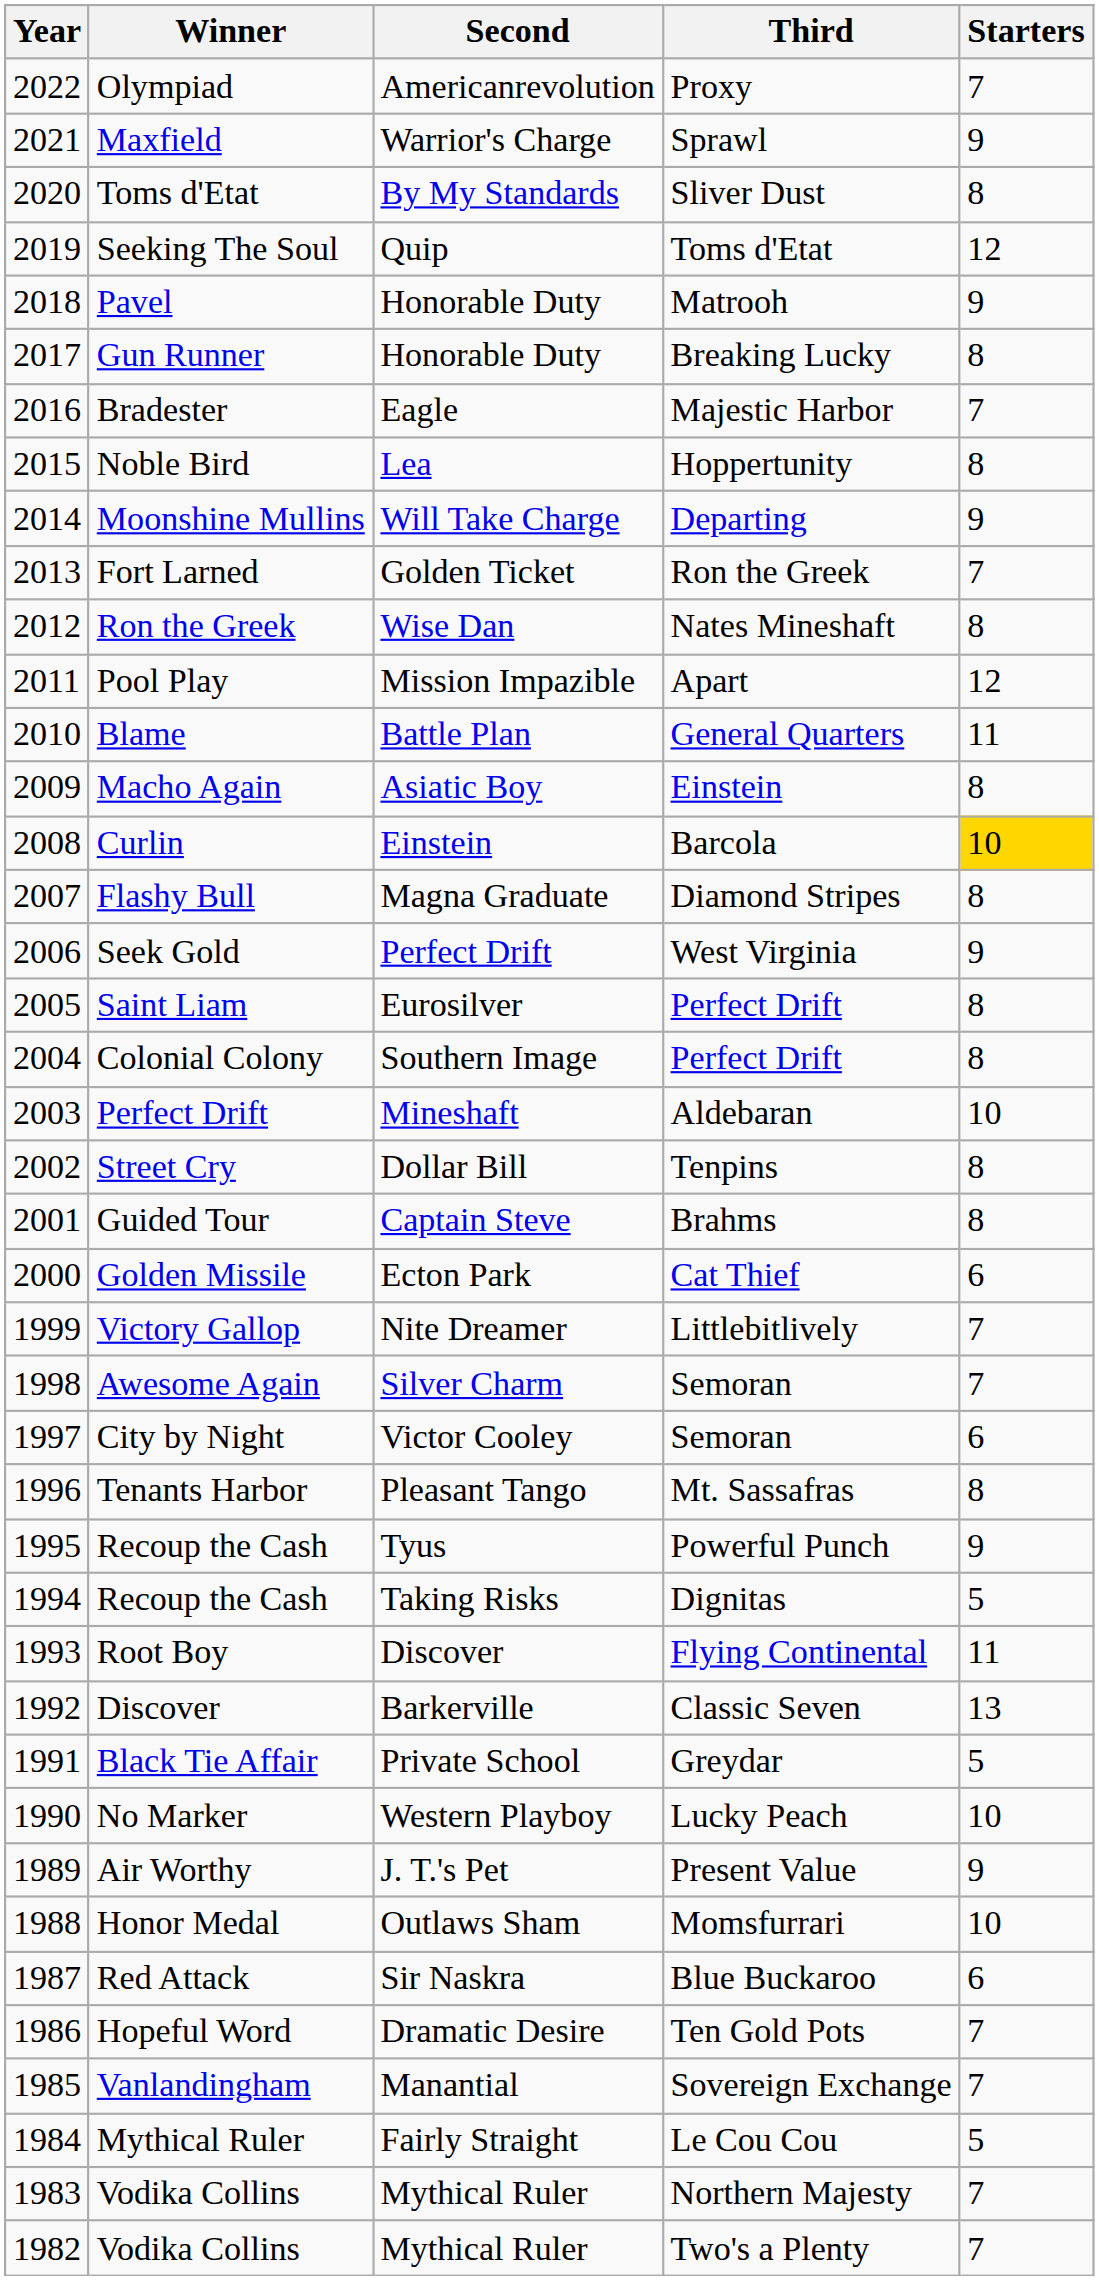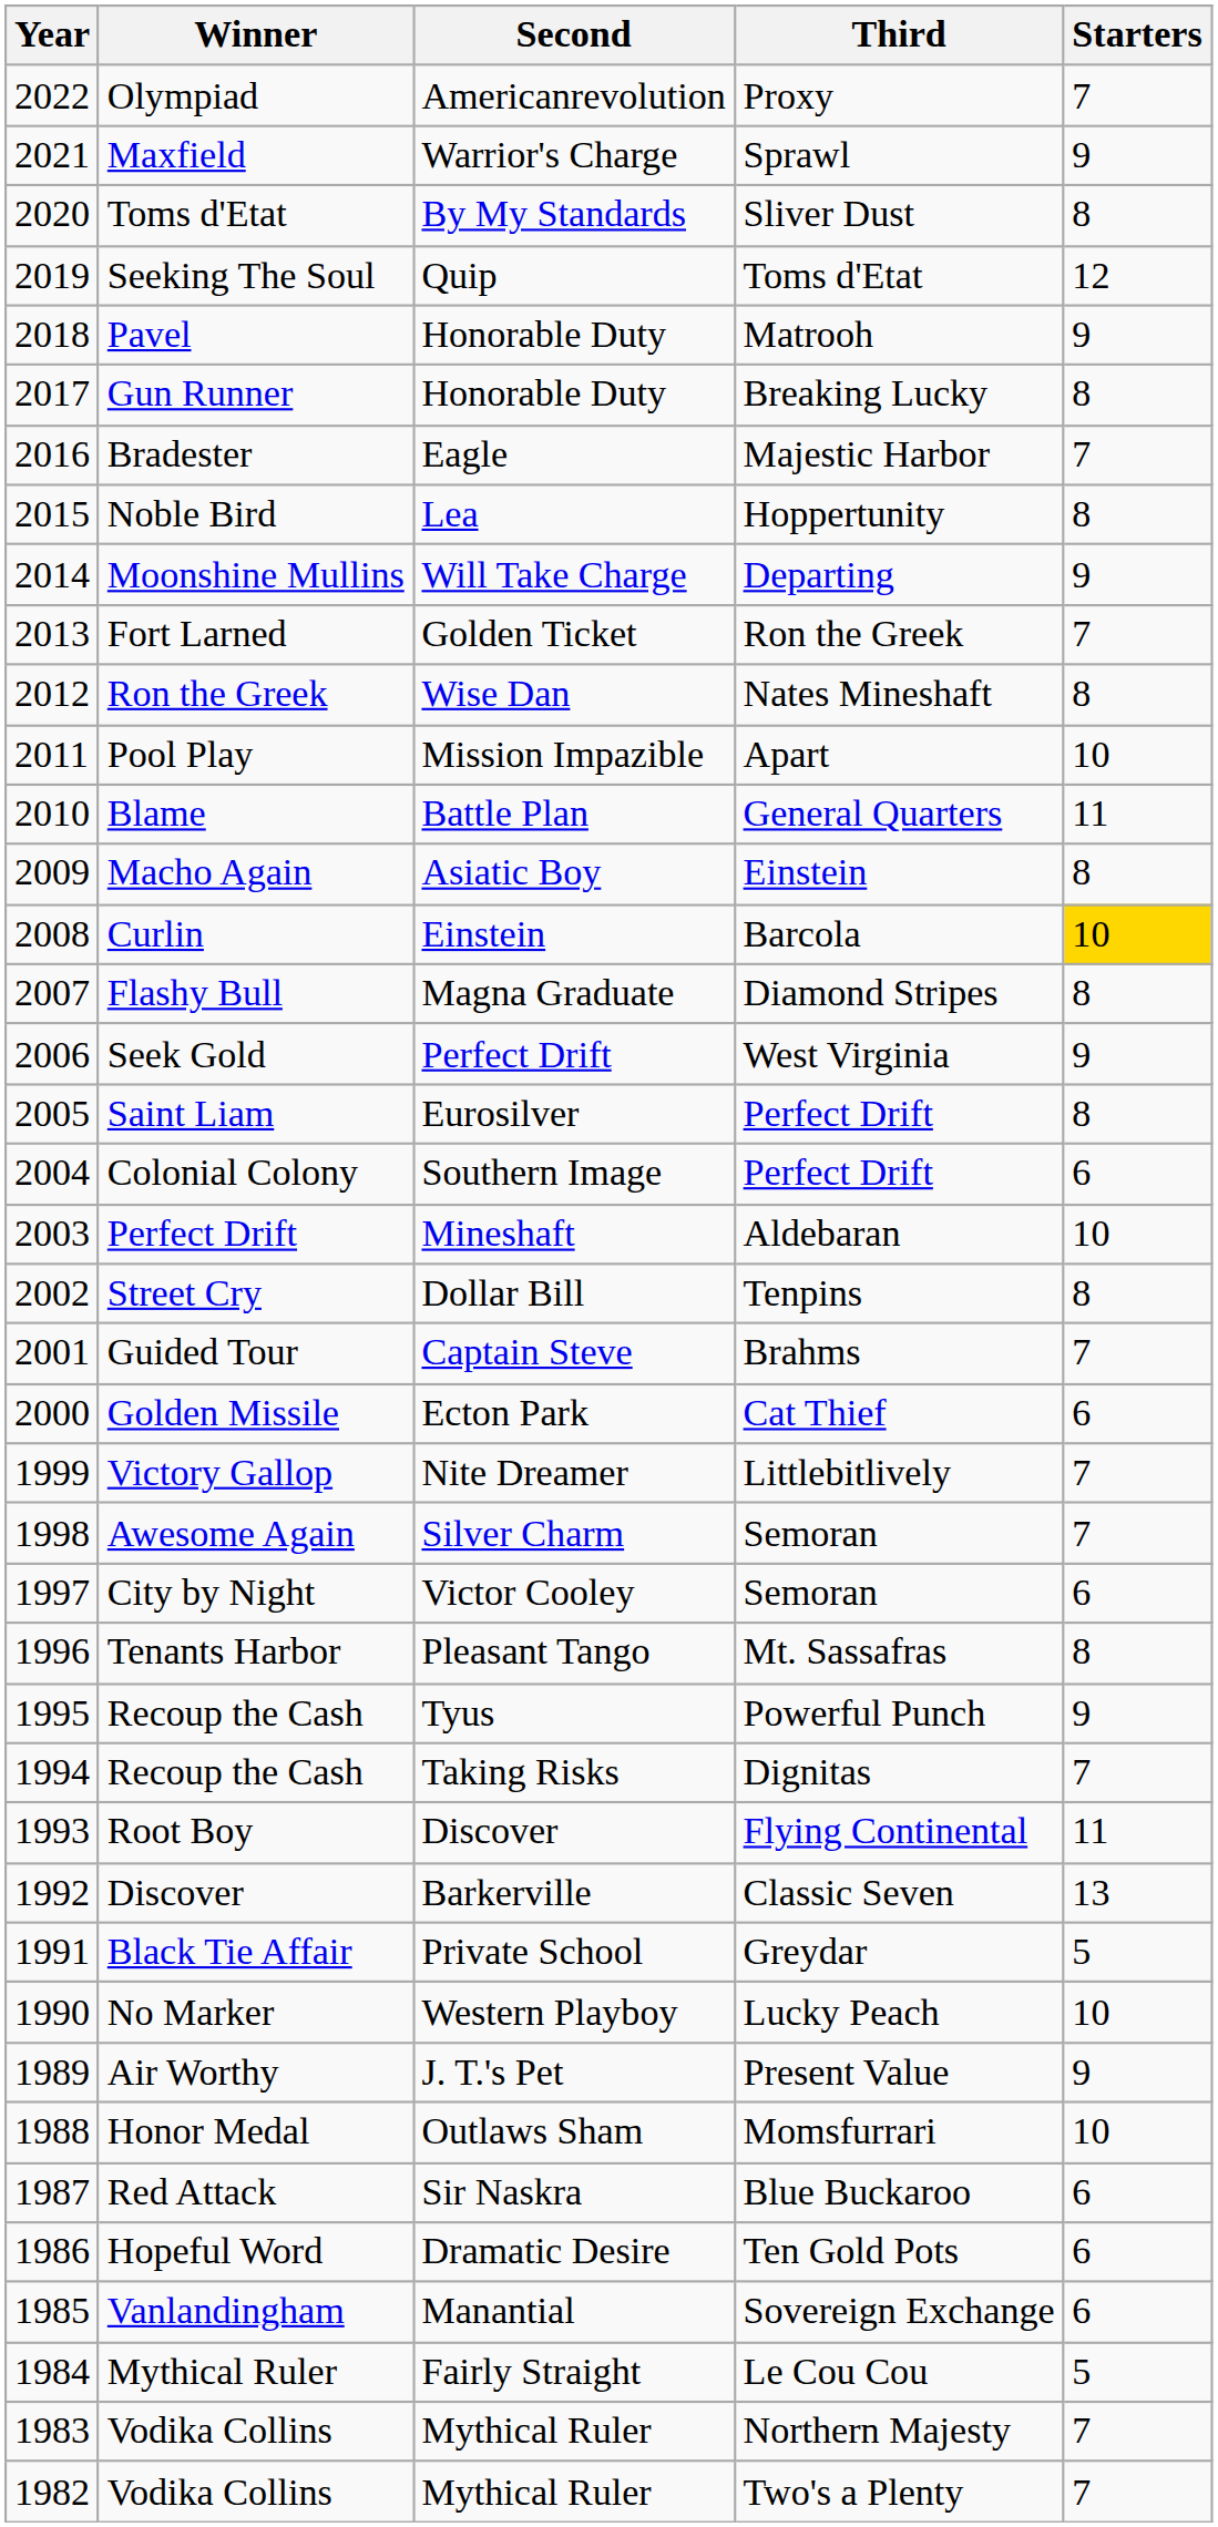Pool Play | Starters: 12 -> 10
Colonial Colony | Starters: 8 -> 6
Guided Tour | Starters: 8 -> 7
Recoup the Cash / Dignitas | Starters: 5 -> 7
Hopeful Word | Starters: 7 -> 6
Vanlandingham | Starters: 7 -> 6
